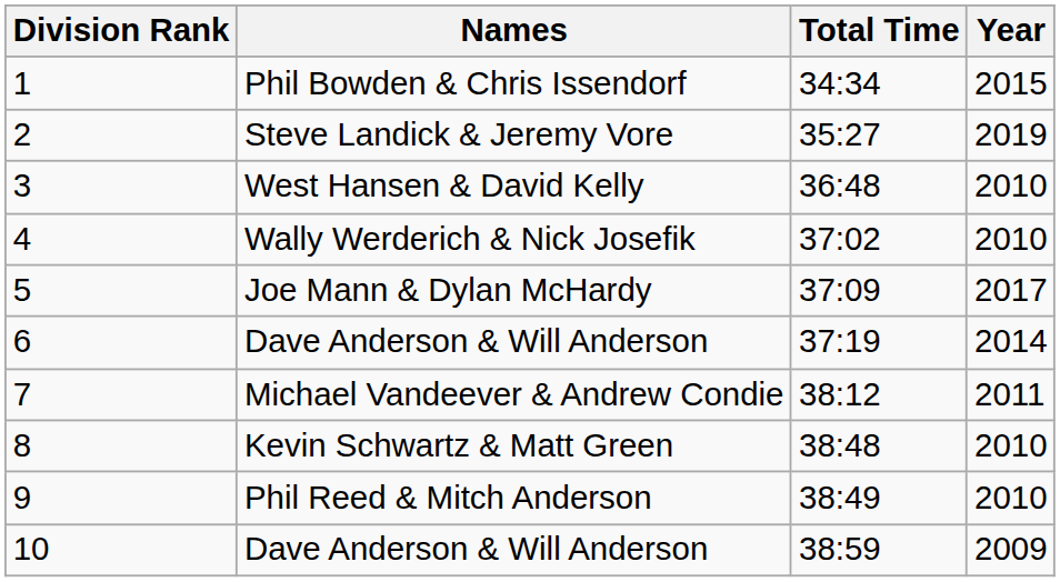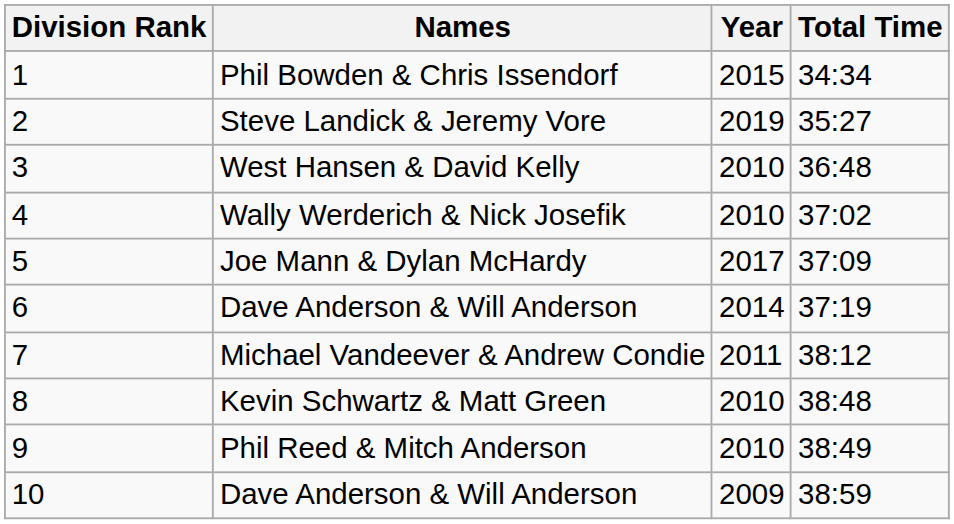columns swapped: Year <-> Total Time
